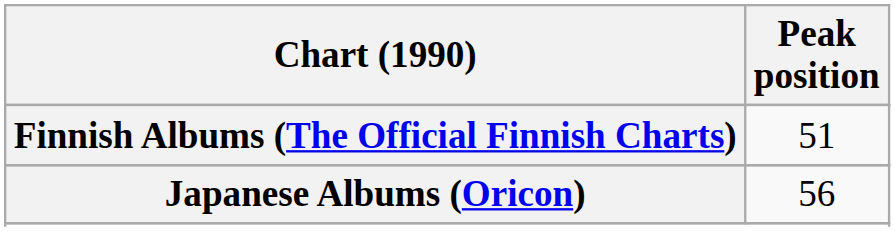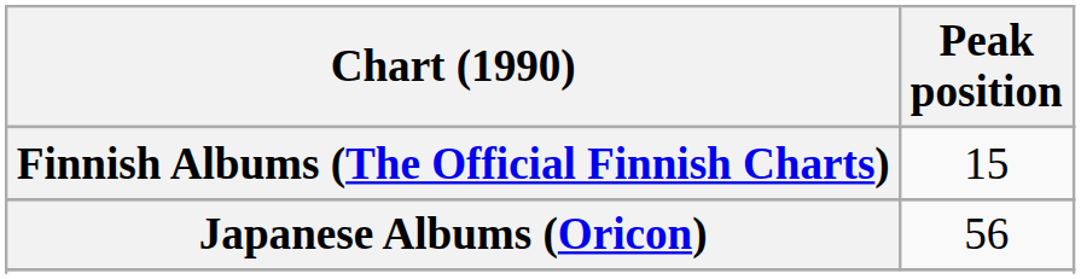Finnish Albums (The Official Finnish Charts) | Peak position: 51 -> 15
